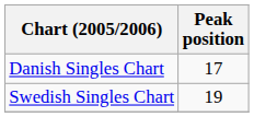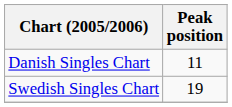Danish Singles Chart | Peak position: 17 -> 11
